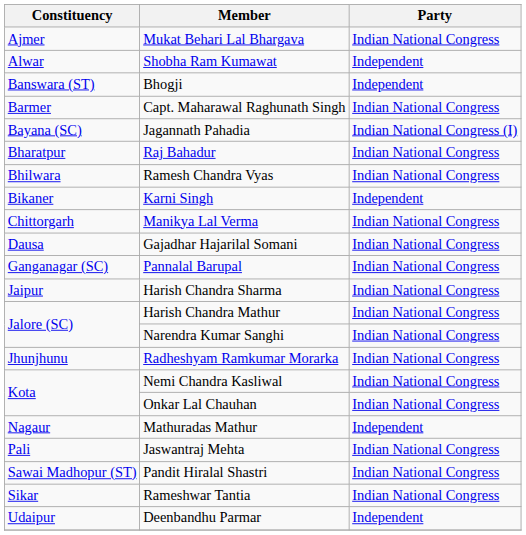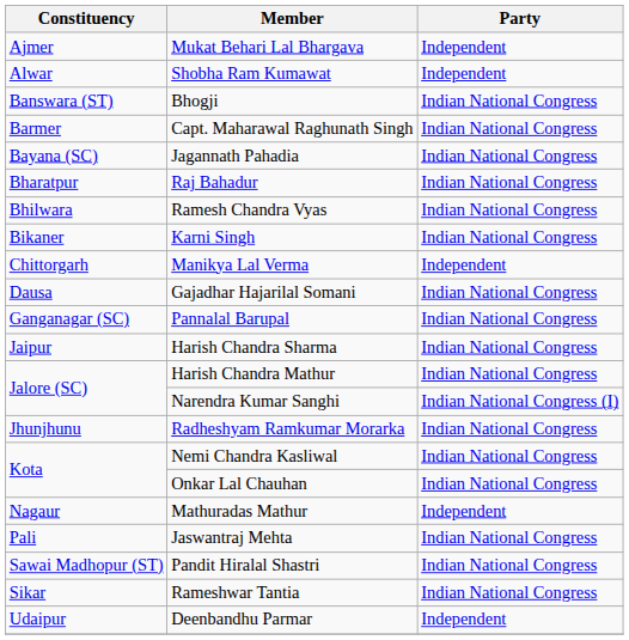Mukat Behari Lal Bhargava | Party: Indian National Congress -> Independent
Bhogji | Party: Independent -> Indian National Congress
Jagannath Pahadia | Party: Indian National Congress (I) -> Indian National Congress
Karni Singh | Party: Independent -> Indian National Congress
Manikya Lal Verma | Party: Indian National Congress -> Independent
Narendra Kumar Sanghi | Party: Indian National Congress -> Indian National Congress (I)
